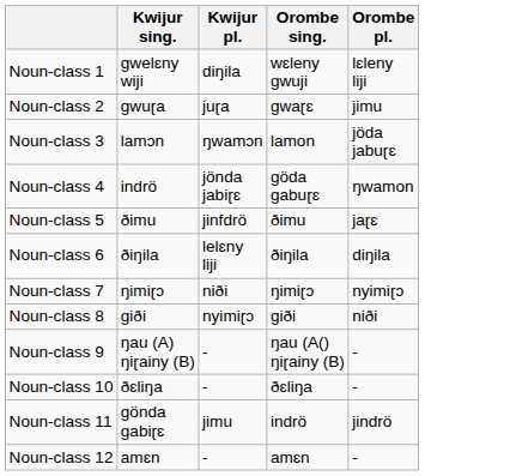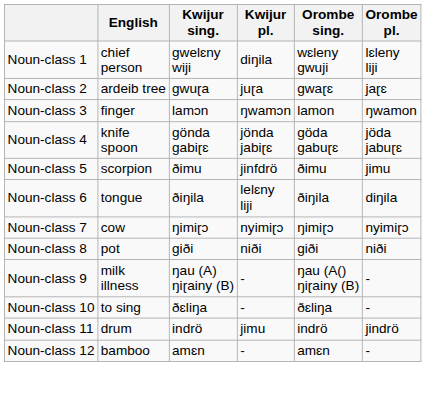+ column: English | chief person | ardeib tree | finger | knife spoon | scorpion | tongue | cow | pot | milk illness | to sing | drum | bamboo
Noun-class 2 | Orombe pl.: jimu -> jaɽɛ
Noun-class 3 | Orombe pl.: jöda jabuɽɛ -> ŋwamon
Noun-class 4 | Kwijur sing.: indrö -> gönda gabiɽɛ
Noun-class 4 | Orombe pl.: ŋwamon -> jöda jabuɽɛ
Noun-class 5 | Orombe pl.: jaɽɛ -> jimu
Noun-class 7 | Kwijur pl.: niði -> nyimiɽɔ
Noun-class 8 | Kwijur pl.: nyimiɽɔ -> niði
Noun-class 11 | Kwijur sing.: gönda gabiɽɛ -> indrö
